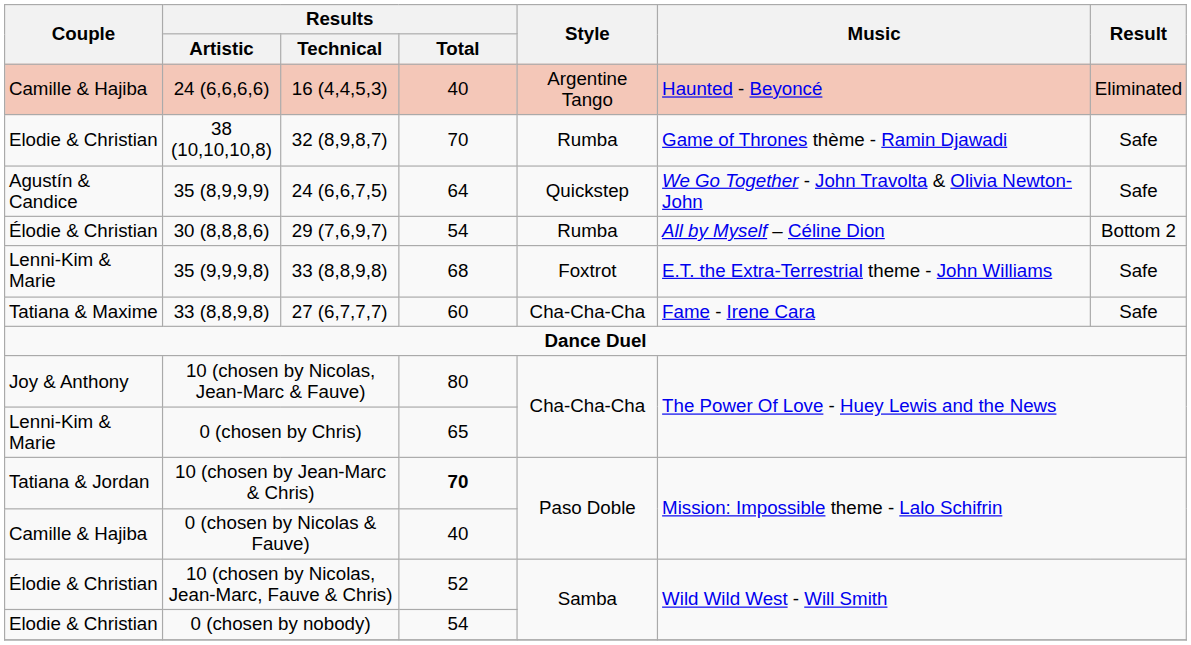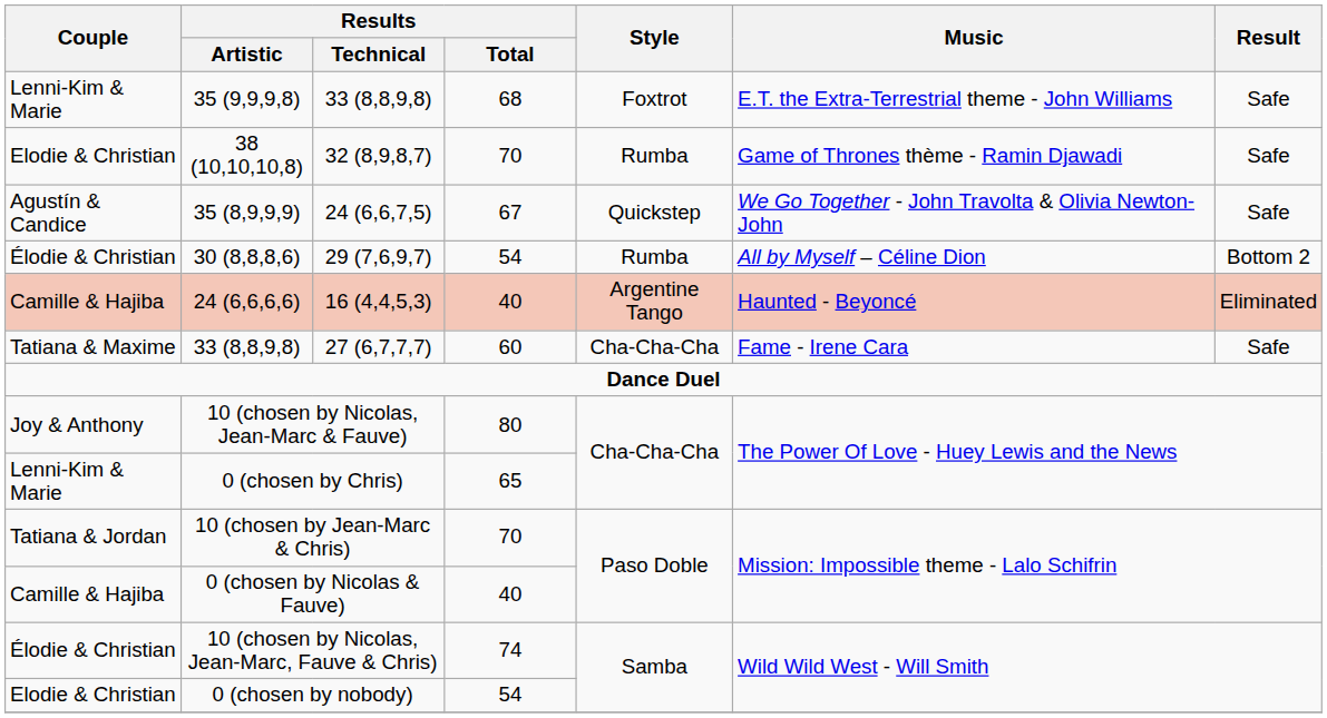rows swapped: 35 (9,9,9,8) <-> 24 (6,6,6,6)
35 (8,9,9,9) | Results / Total: 64 -> 67
10 (chosen by Jean-Marc & Chris) | Results / Total: bold -> normal
10 (chosen by Nicolas, Jean-Marc, Fauve & Chris) | Results / Total: 52 -> 74
